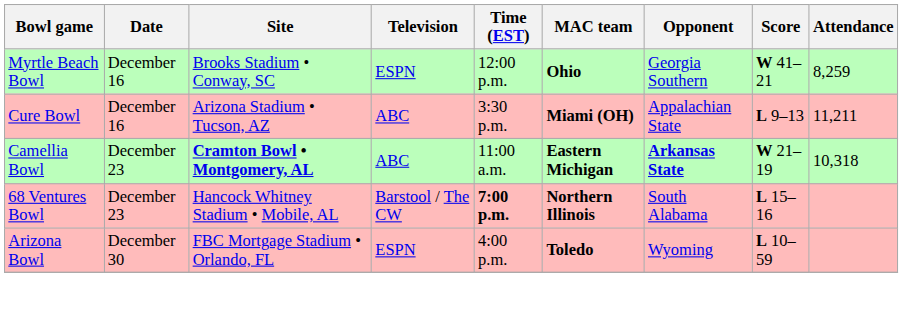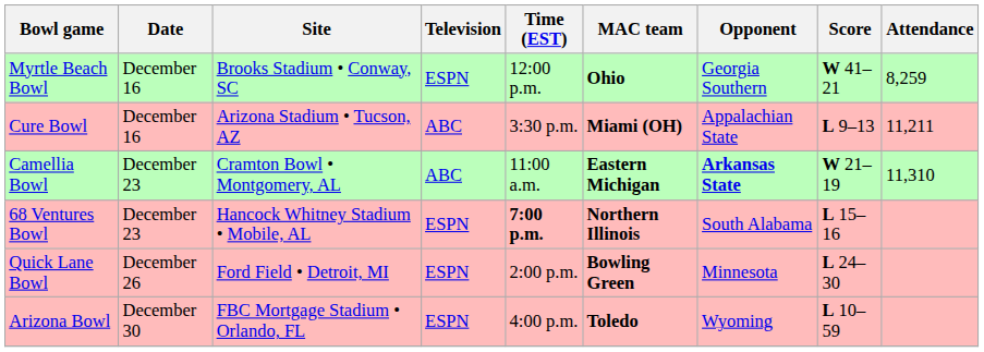Camellia Bowl | Site: bold -> normal
Camellia Bowl | Attendance: 10,318 -> 11,310
68 Ventures Bowl | Television: Barstool / The CW -> ESPN
+ row: Quick Lane Bowl | December 26 | Ford Field • Detroit, MI | ESPN | 2:00 p.m. | Bowling Green | Minnesota | L 24–30
